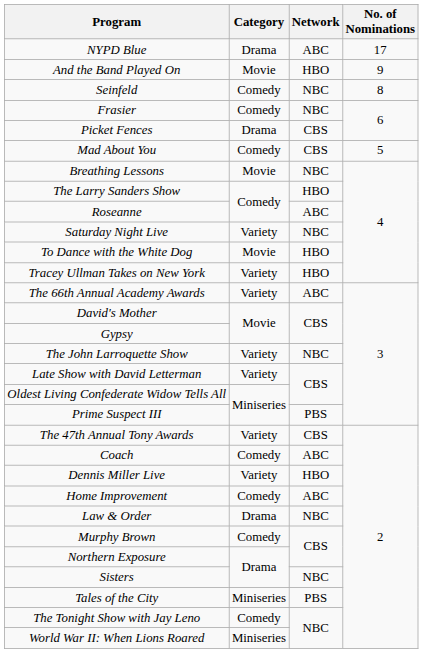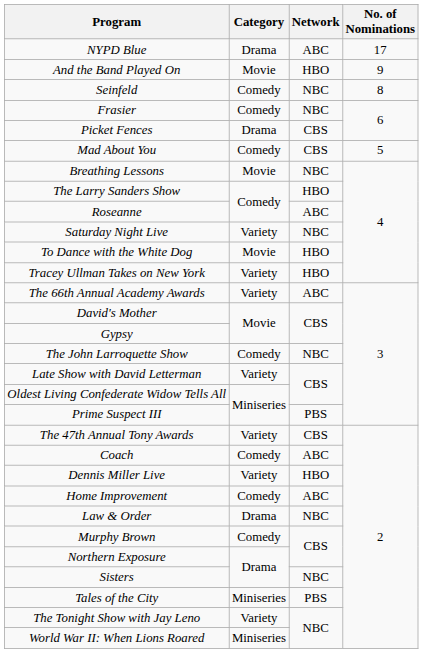The John Larroquette Show | Category: Variety -> Comedy
The Tonight Show with Jay Leno | Category: Comedy -> Variety
